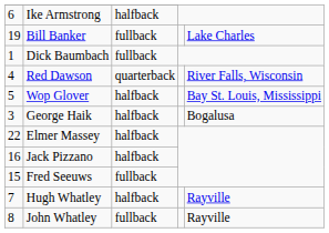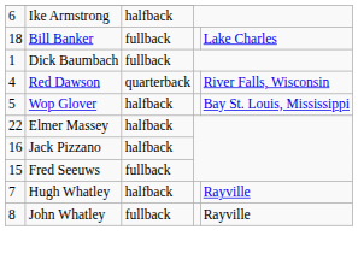Bill Banker | column 1: 19 -> 18
- row: 3 | George Haik | halfback | Bogalusa
